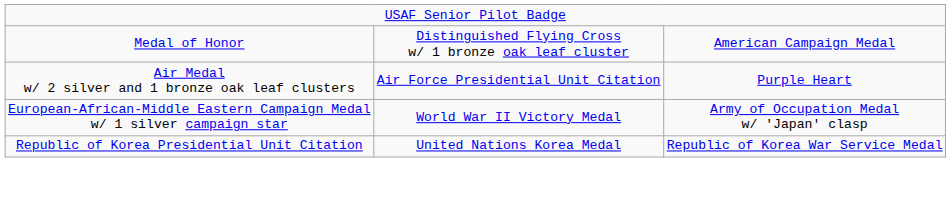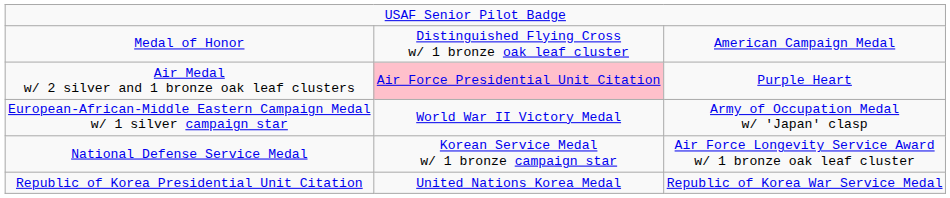Air Medal w/ 2 silver and 1 bronze oak leaf clusters | column 2: no background -> pink background
+ row: National Defense Service Medal | Korean Service Medal w/ 1 bronze campaign star | Air Force Longevity Service Award w/ 1 bronze oak leaf cluster
